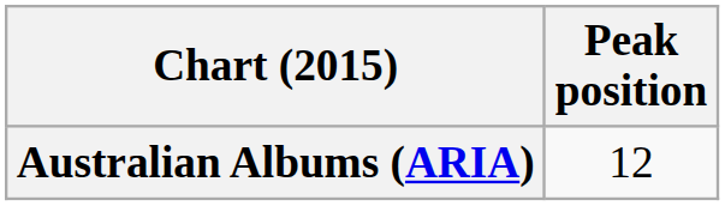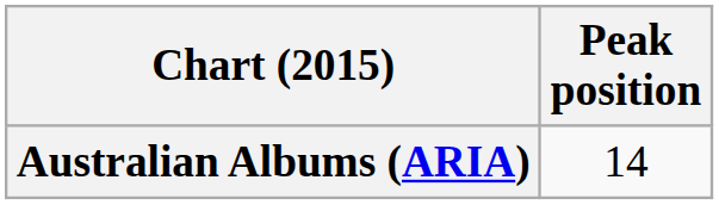Australian Albums (ARIA) | Peak position: 12 -> 14
